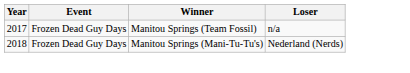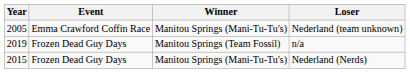+ row: 2005 | Emma Crawford Coffin Race | Manitou Springs (Mani-Tu-Tu's) | Nederland (team unknown)
n/a | Year: 2017 -> 2019
Nederland (Nerds) | Year: 2018 -> 2015
